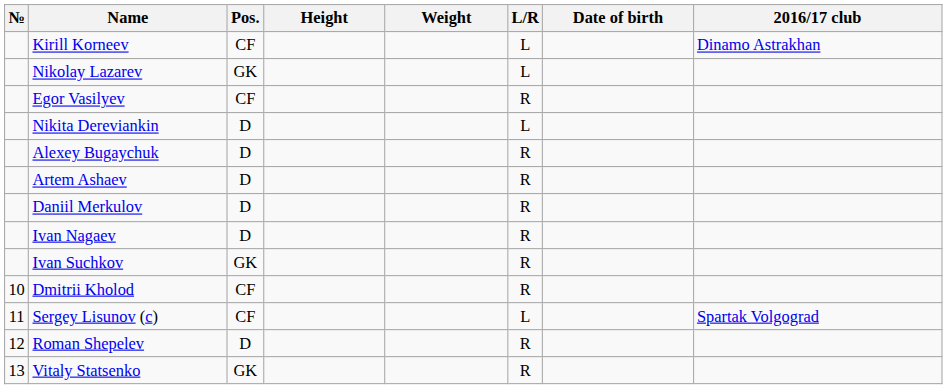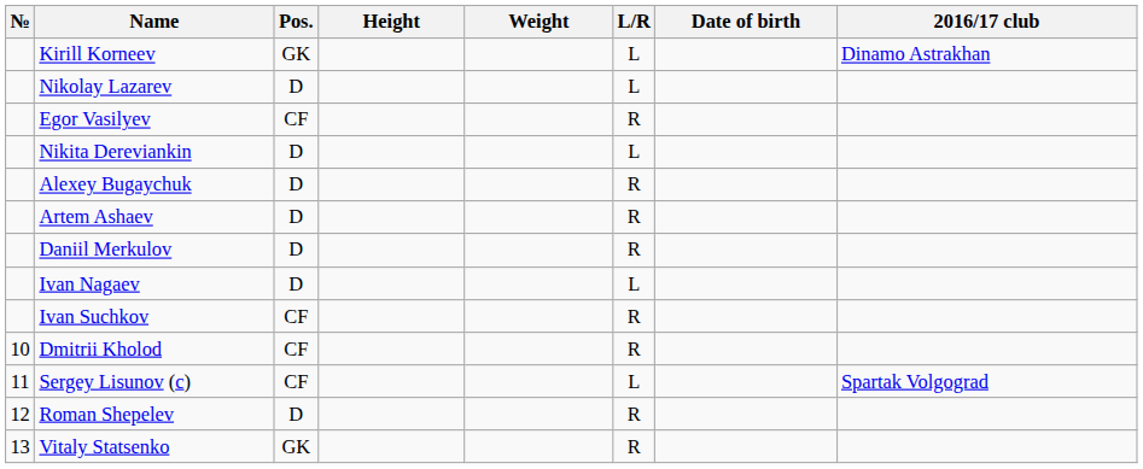Kirill Korneev | Pos.: CF -> GK
Nikolay Lazarev | Pos.: GK -> D
Ivan Nagaev | L/R: R -> L
Ivan Suchkov | Pos.: GK -> CF
